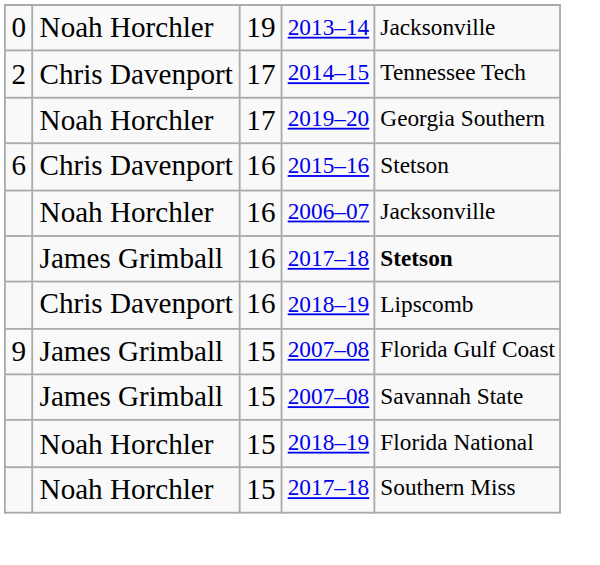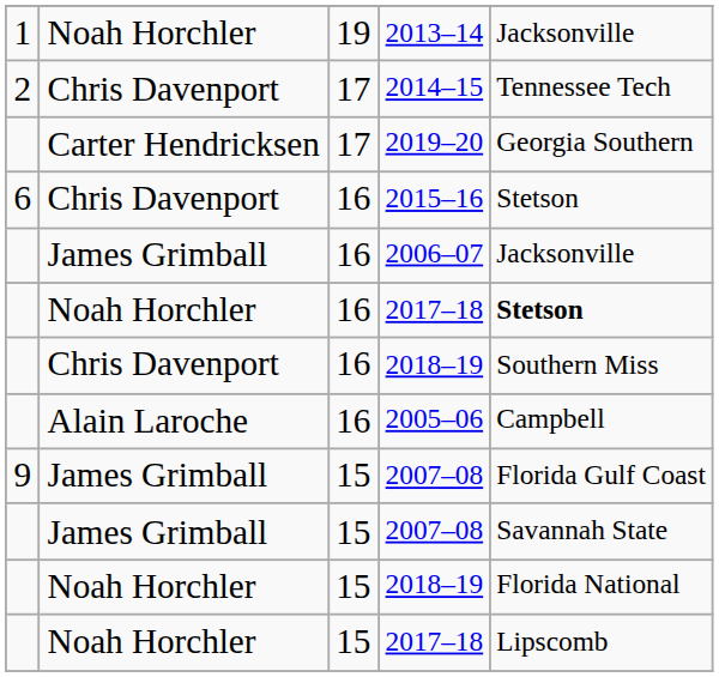2013–14 | column 1: 0 -> 1
2019–20 | column 2: Noah Horchler -> Carter Hendricksen
2006–07 | column 2: Noah Horchler -> James Grimball
16 / 2017–18 | column 2: James Grimball -> Noah Horchler
16 / 2018–19 | column 5: Lipscomb -> Southern Miss
+ row: Alain Laroche | 16 | 2005–06 | Campbell
15 / 2017–18 | column 5: Southern Miss -> Lipscomb
